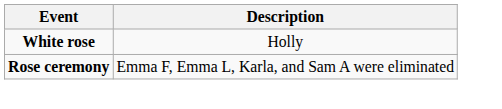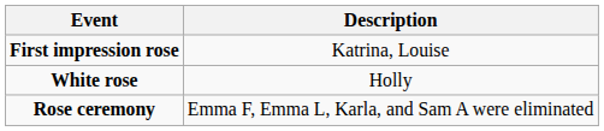+ row: First impression rose | Katrina, Louise
